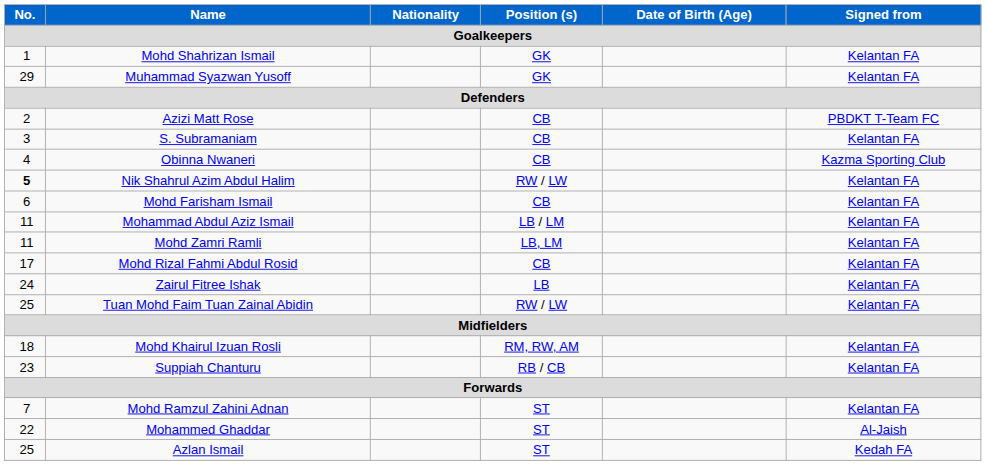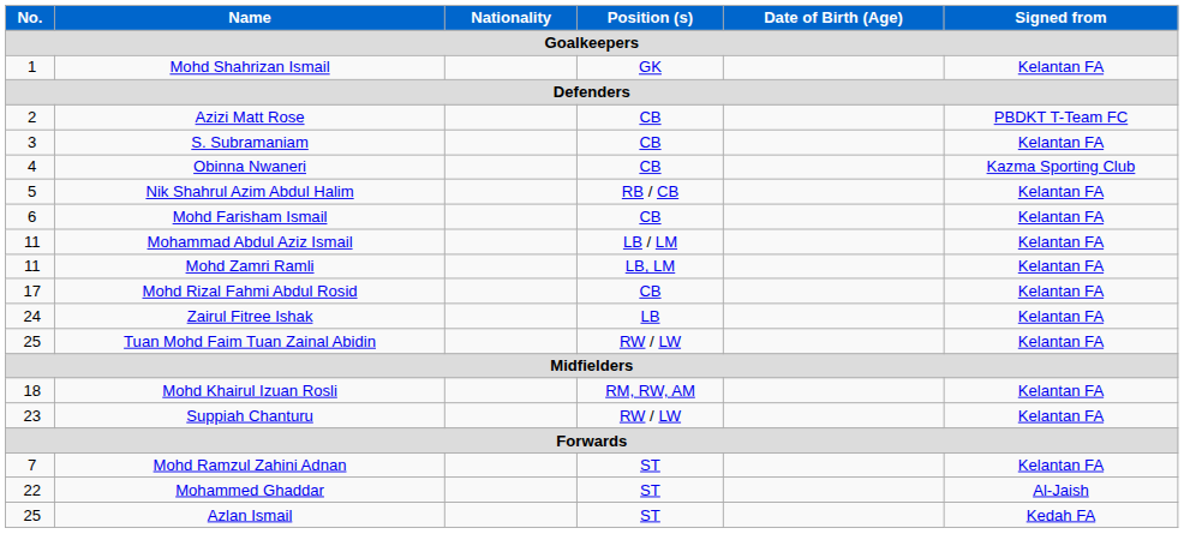- row: 29 | Muhammad Syazwan Yusoff | GK | Kelantan FA
Nik Shahrul Azim Abdul Halim | No.: bold -> normal
Nik Shahrul Azim Abdul Halim | Position (s): RW / LW -> RB / CB
Suppiah Chanturu | Position (s): RB / CB -> RW / LW
